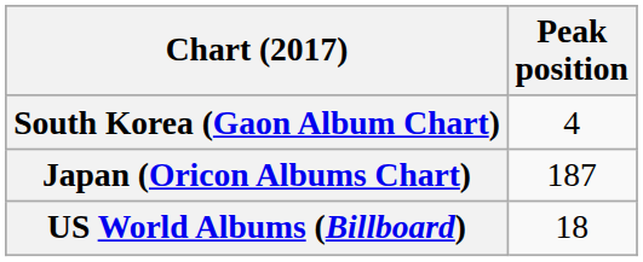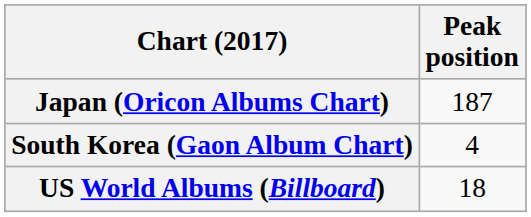rows swapped: Japan (Oricon Albums Chart) <-> South Korea (Gaon Album Chart)
